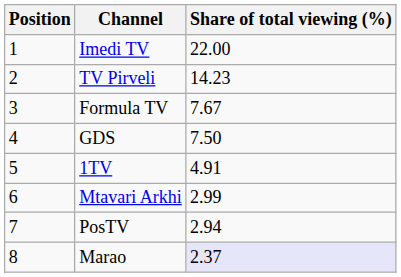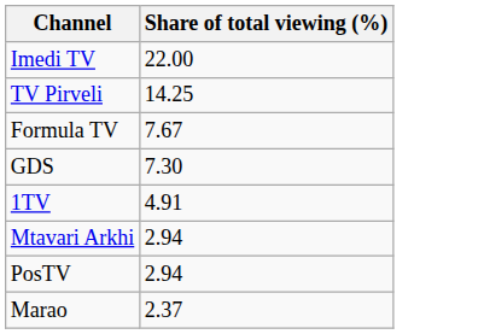- column: Position | 1 | 2 | 3 | 4 | 5 | 6 | 7 | 8
TV Pirveli | Share of total viewing (%): 14.23 -> 14.25
GDS | Share of total viewing (%): 7.50 -> 7.30
Mtavari Arkhi | Share of total viewing (%): 2.99 -> 2.94
Marao | Share of total viewing (%): lavender background -> no background
